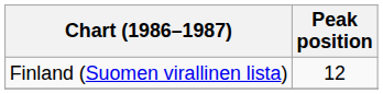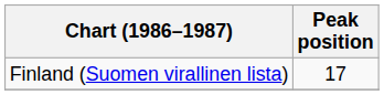Finland (Suomen virallinen lista) | Peak position: 12 -> 17
